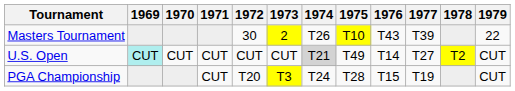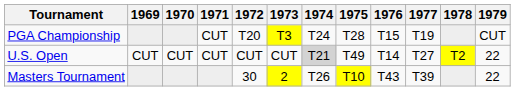rows swapped: Masters Tournament <-> PGA Championship
U.S. Open | 1969: paleturquoise background -> no background
U.S. Open | 1979: CUT -> 22
